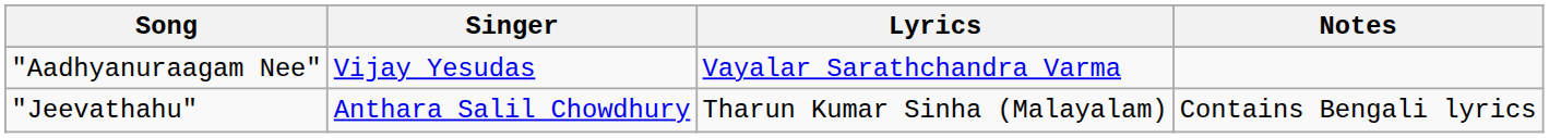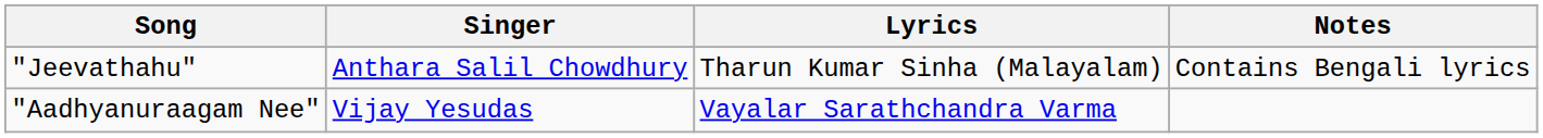rows swapped: "Jeevathahu" <-> "Aadhyanuraagam Nee"
